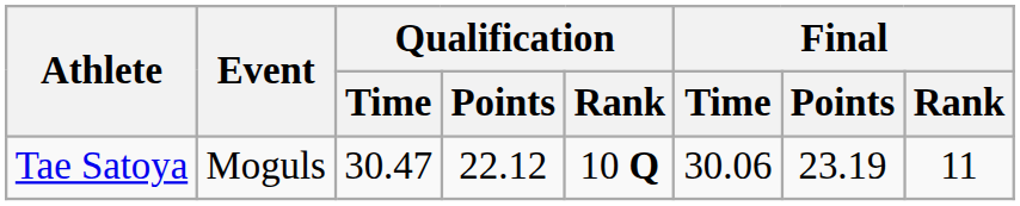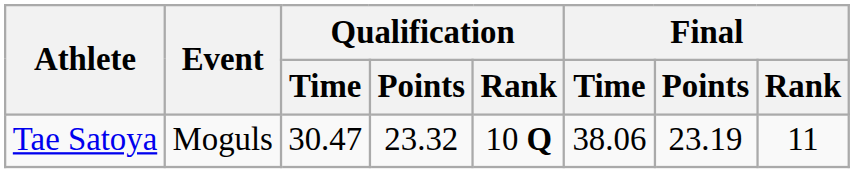Tae Satoya | Qualification / Points: 22.12 -> 23.32
Tae Satoya | Final / Time: 30.06 -> 38.06
